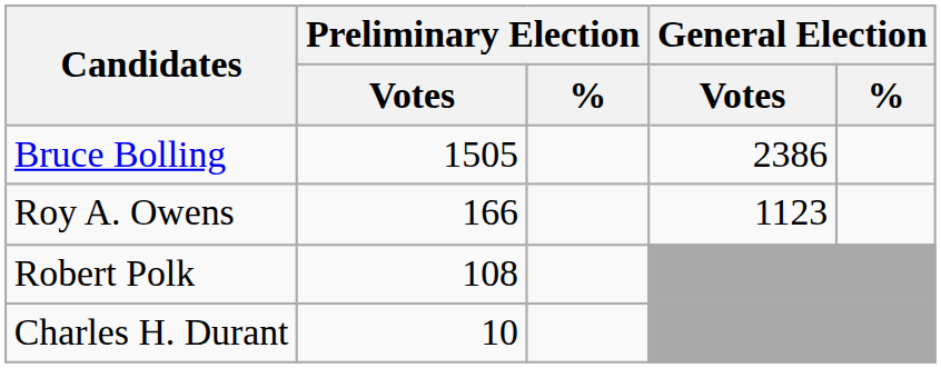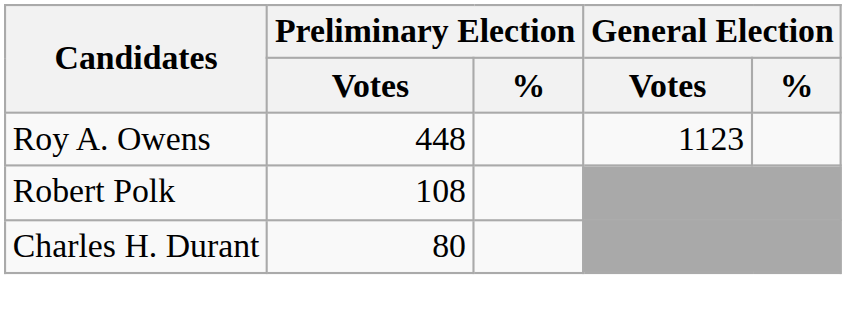- row: Bruce Bolling | 1505 | 2386
Roy A. Owens | Preliminary Election / Votes: 166 -> 448
Charles H. Durant | Preliminary Election / Votes: 10 -> 80
